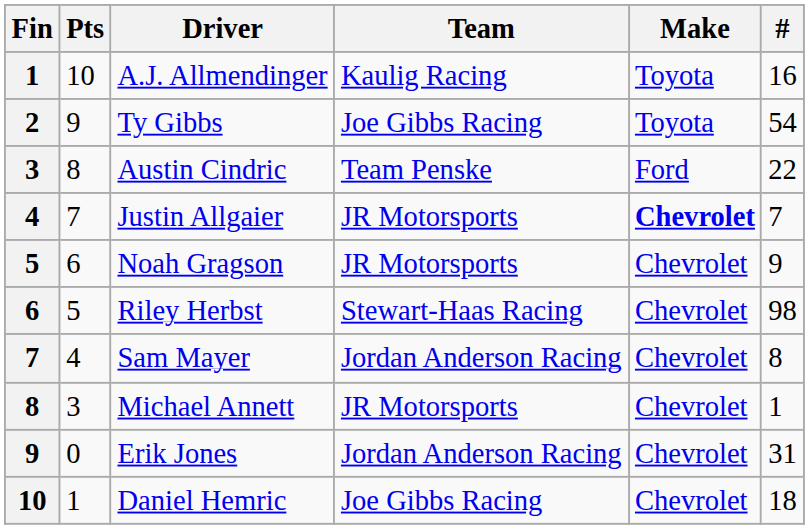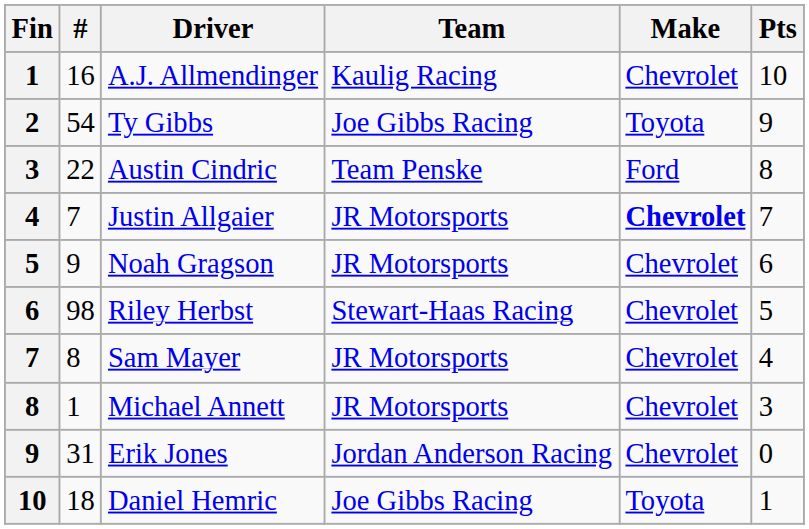columns swapped: # <-> Pts
A.J. Allmendinger | Make: Toyota -> Chevrolet
Sam Mayer | Team: Jordan Anderson Racing -> JR Motorsports
Daniel Hemric | Make: Chevrolet -> Toyota
